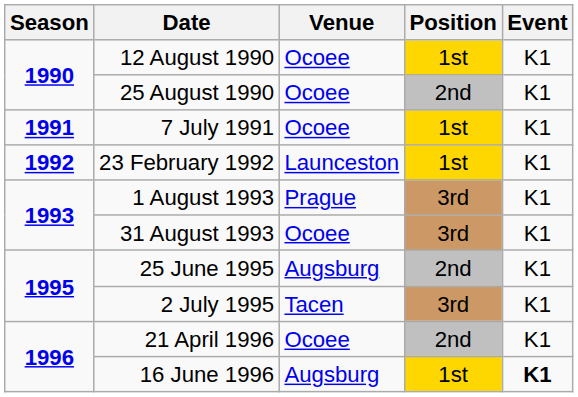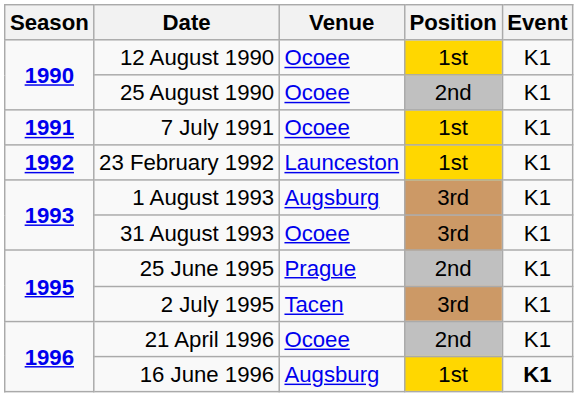1 August 1993 | Venue: Prague -> Augsburg
25 June 1995 | Venue: Augsburg -> Prague
